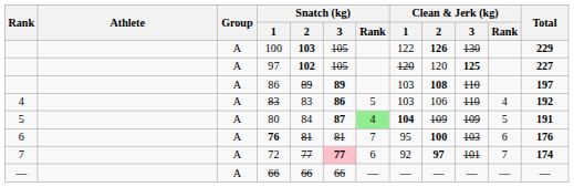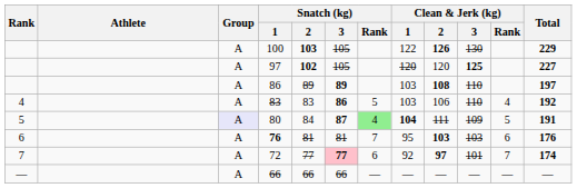80 | Group: no background -> lavender background
80 | Clean & Jerk (kg) / 2: 109 -> 111
76 | Clean & Jerk (kg) / 2: 100 -> 103
